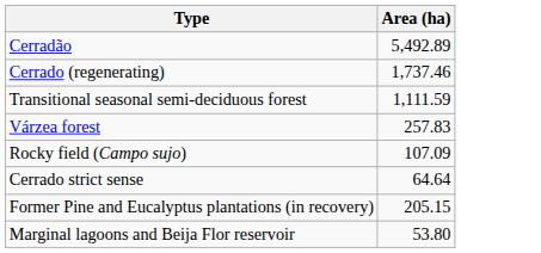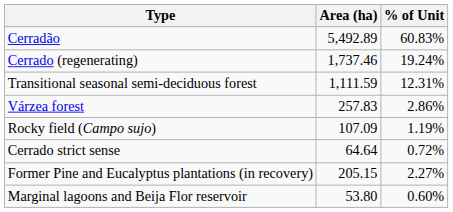+ column: % of Unit | 60.83% | 19.24% | 12.31% | 2.86% | 1.19% | 0.72% | 2.27% | 0.60%
